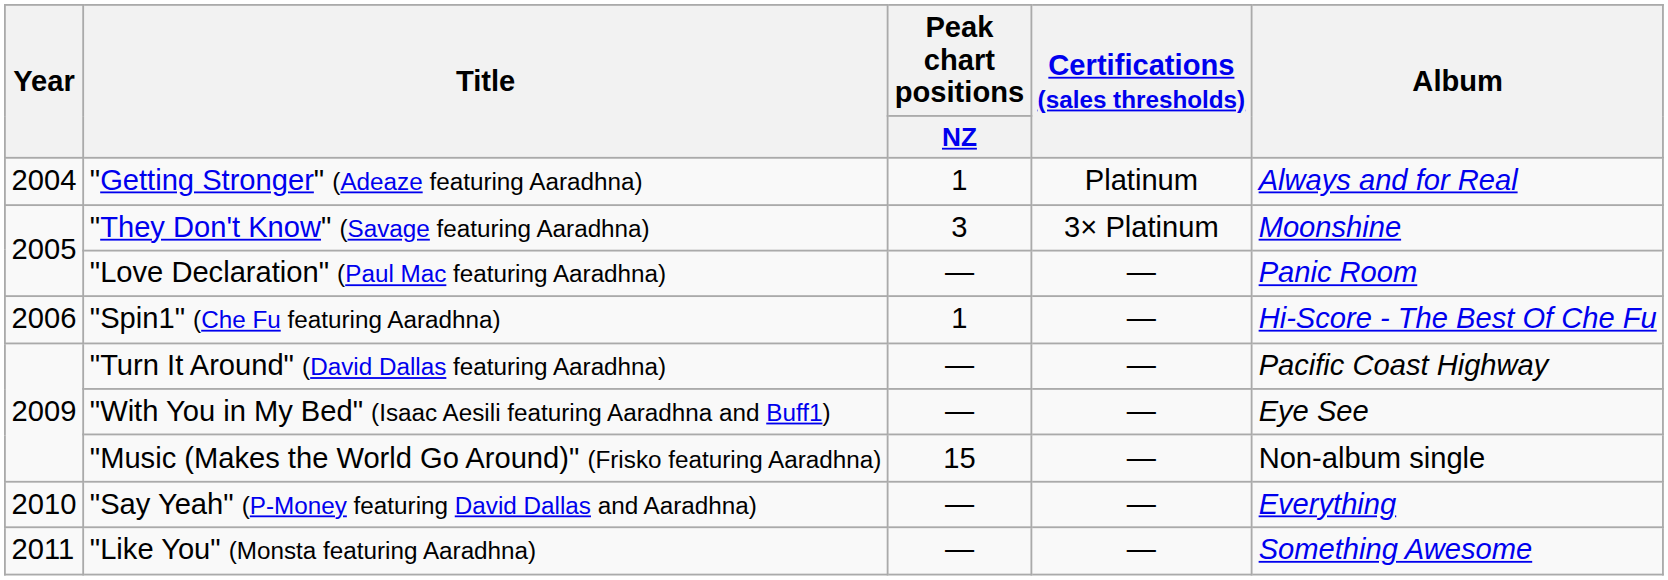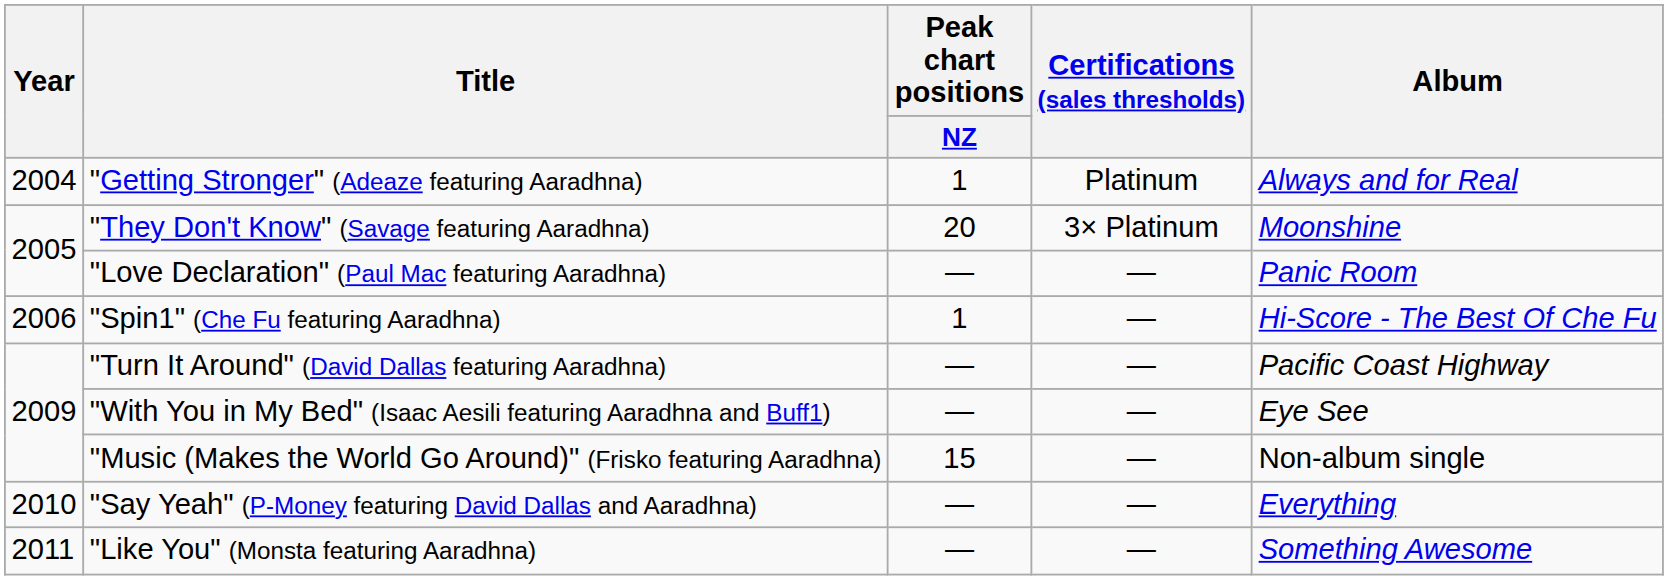"They Don't Know" (Savage featuring Aaradhna) | Peak chart positions / NZ: 3 -> 20
